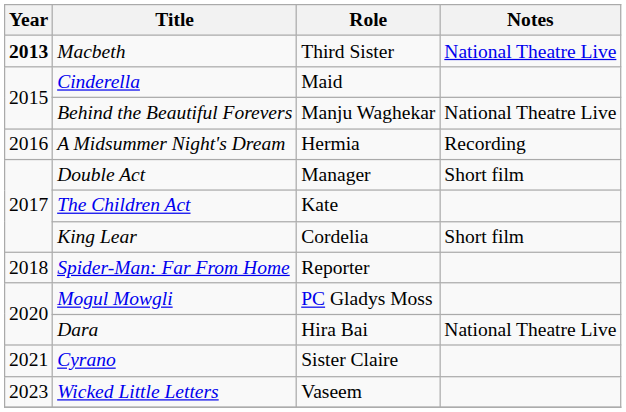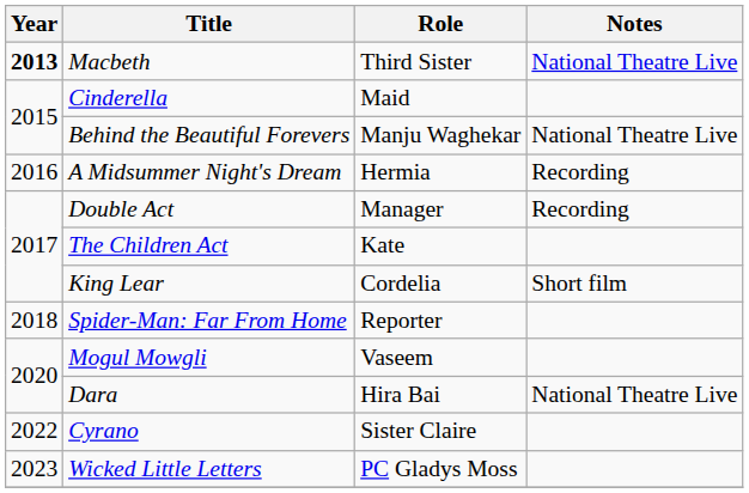Double Act | Notes: Short film -> Recording
Mogul Mowgli | Role: PC Gladys Moss -> Vaseem
Cyrano | Year: 2021 -> 2022
Wicked Little Letters | Role: Vaseem -> PC Gladys Moss
